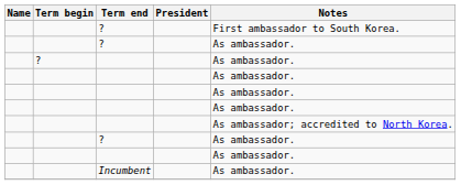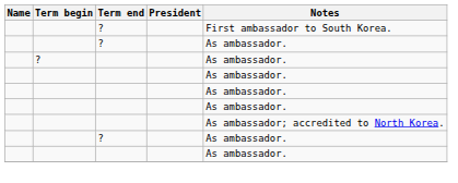- row: Incumbent | As ambassador.
